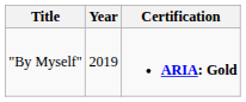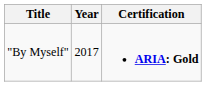"By Myself" | Year: 2019 -> 2017
